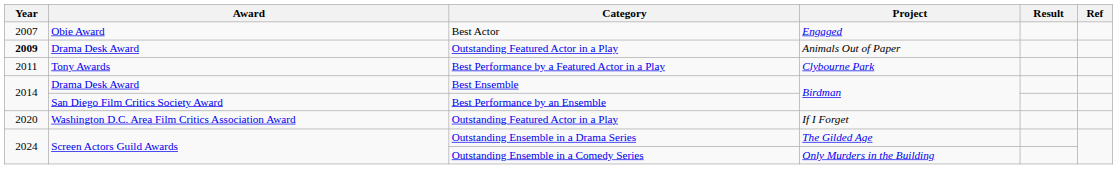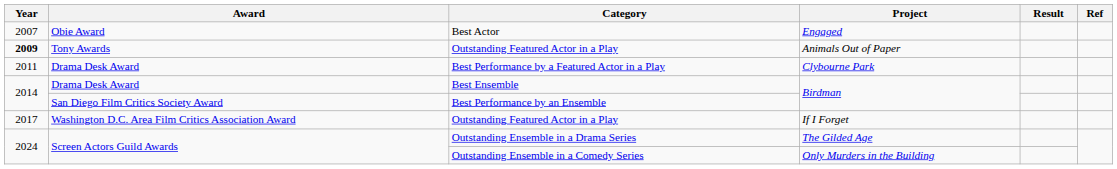Outstanding Featured Actor in a Play / Animals Out of Paper | Award: Drama Desk Award -> Tony Awards
Best Performance by a Featured Actor in a Play | Award: Tony Awards -> Drama Desk Award
Outstanding Featured Actor in a Play / If I Forget | Year: 2020 -> 2017
